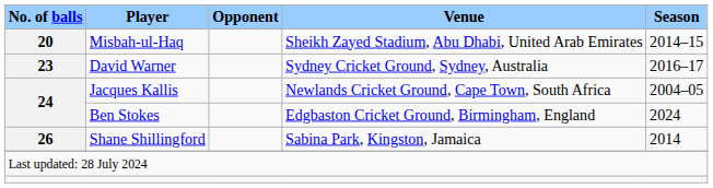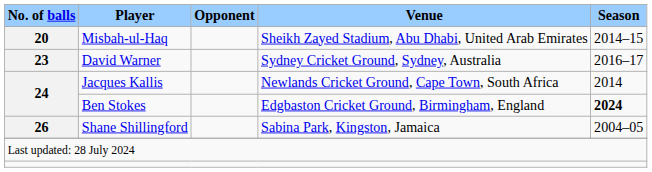Jacques Kallis | Season: 2004–05 -> 2014
Ben Stokes | Season: normal -> bold
Shane Shillingford | Season: 2014 -> 2004–05
